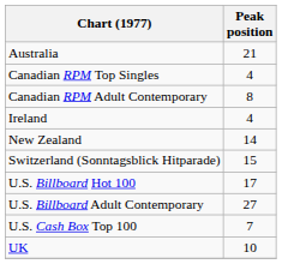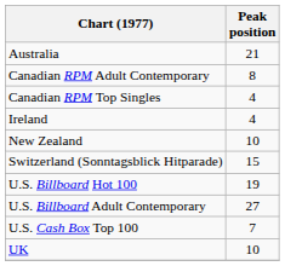rows swapped: Canadian RPM Top Singles <-> Canadian RPM Adult Contemporary
New Zealand | Peak position: 14 -> 10
U.S. Billboard Hot 100 | Peak position: 17 -> 19
